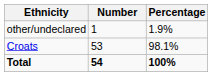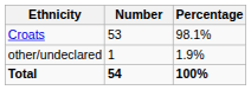rows swapped: Croats <-> other/undeclared
